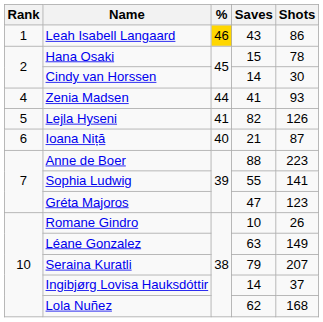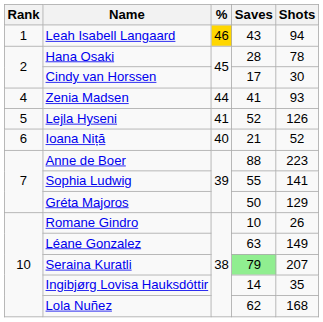Leah Isabell Langaard | Shots: 86 -> 94
Hana Osaki | Saves: 15 -> 28
Cindy van Horssen | Saves: 14 -> 17
Lejla Hyseni | Saves: 82 -> 52
Ioana Niță | Shots: 87 -> 52
Gréta Majoros | Saves: 47 -> 50
Gréta Majoros | Shots: 123 -> 129
Seraina Kuratli | Saves: no background -> lightgreen background
Ingibjørg Lovisa Hauksdóttir | Shots: 37 -> 35
